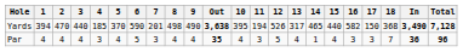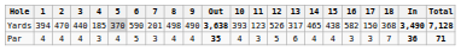Yards | 5: no background -> lightgrey background
Yards | 10: 395 -> 393
Yards | 11: 194 -> 123
Yards | 15: 440 -> 438
Par | 13: 4 -> 6
Par | 14: 1 -> 4
Par | Total: 96 -> 71
